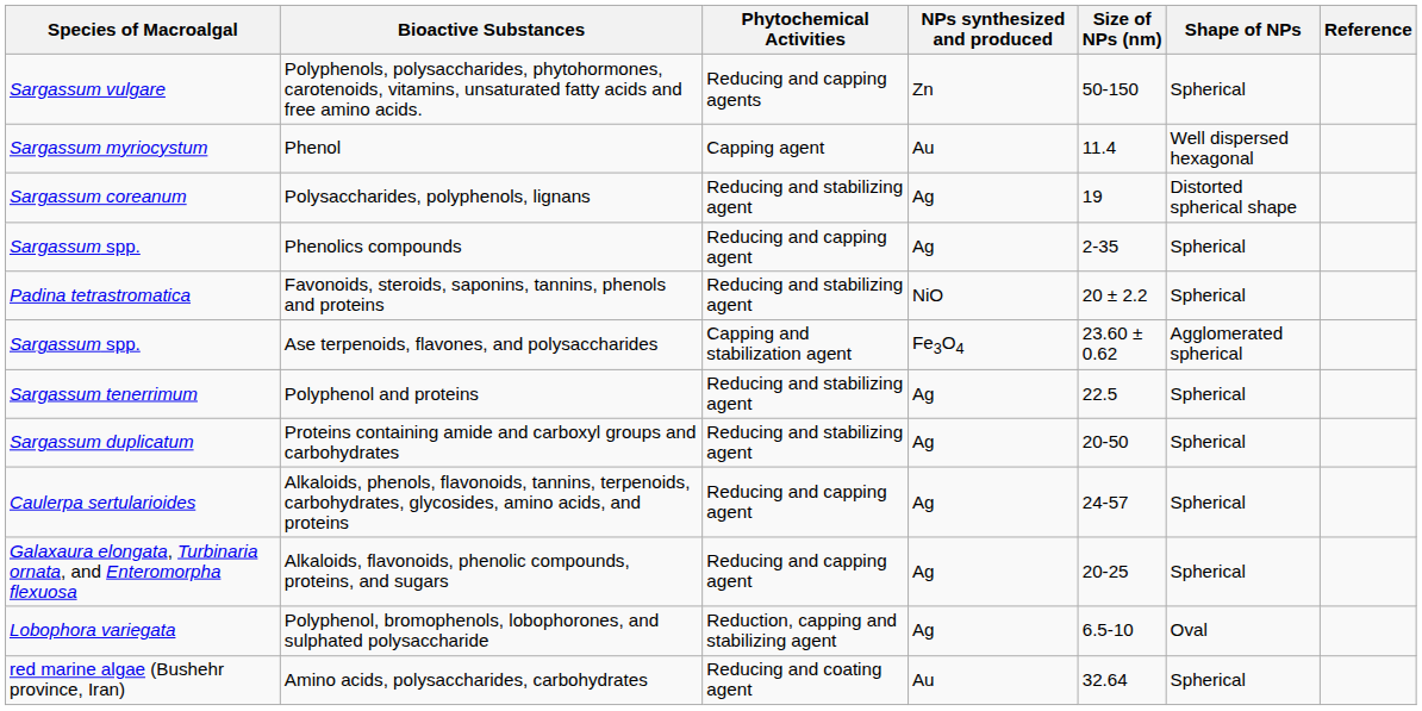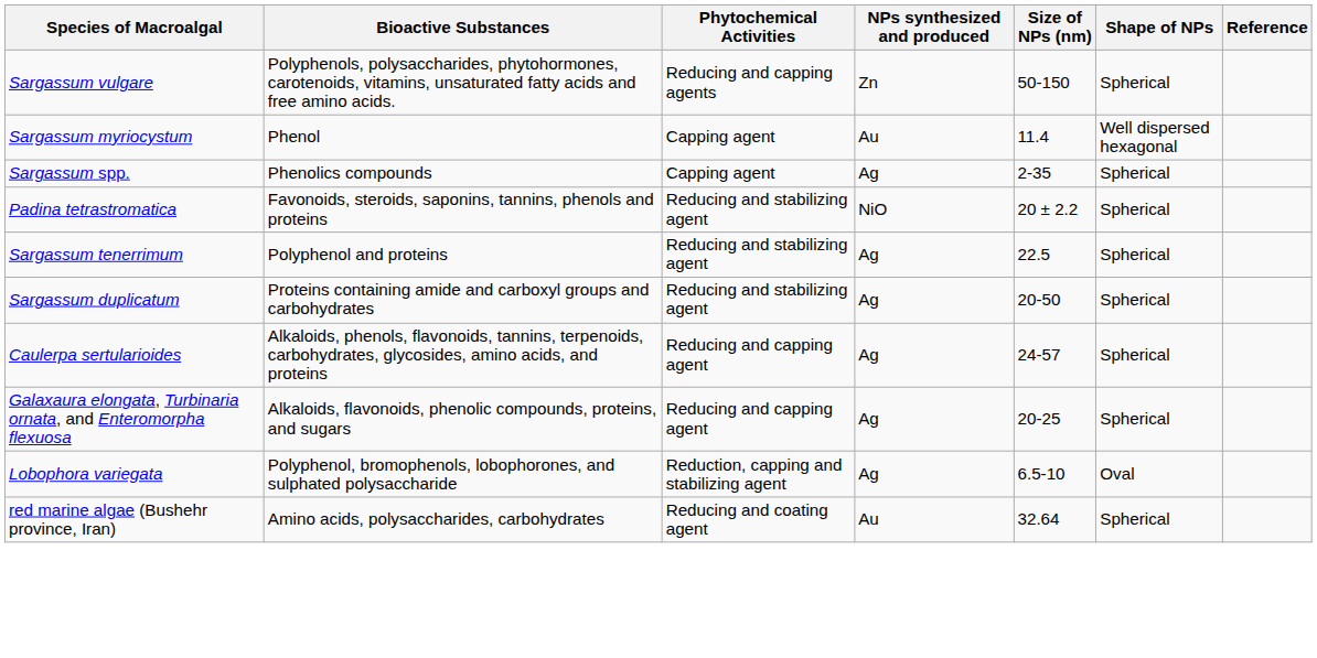- row: Sargassum coreanum | Polysaccharides, polyphenols, lignans | Reducing and stabilizing agent | Ag | 19 | Distorted spherical shape
Phenolics compounds | Phytochemical Activities: Reducing and capping agent -> Capping agent
- row: Sargassum spp. | Ase terpenoids, flavones, and polysaccharides | Capping and stabilization agent | Fe3O4 | 23.60 ± 0.62 | Agglomerated spherical
